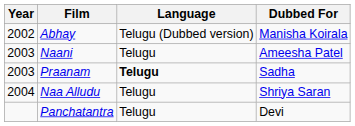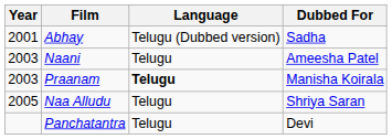Abhay | Year: 2002 -> 2001
Abhay | Dubbed For: Manisha Koirala -> Sadha
Praanam | Dubbed For: Sadha -> Manisha Koirala
Naa Alludu | Year: 2004 -> 2005
